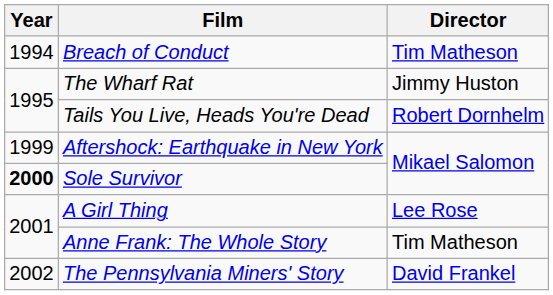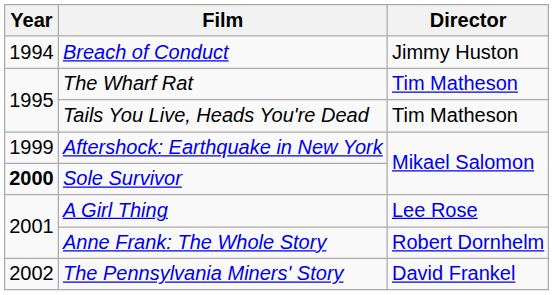Breach of Conduct | Director: Tim Matheson -> Jimmy Huston
The Wharf Rat | Director: Jimmy Huston -> Tim Matheson
Tails You Live, Heads You're Dead | Director: Robert Dornhelm -> Tim Matheson
Anne Frank: The Whole Story | Director: Tim Matheson -> Robert Dornhelm
